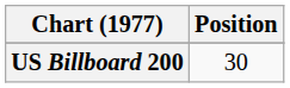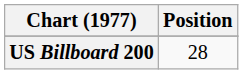US Billboard 200 | Position: 30 -> 28
